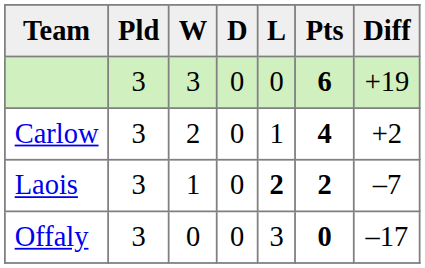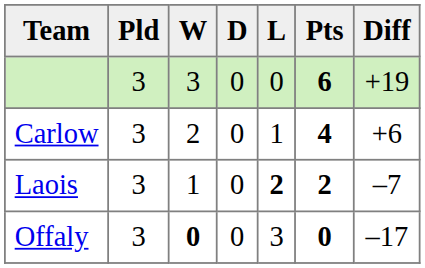Carlow | Diff: +2 -> +6
Offaly | W: normal -> bold
